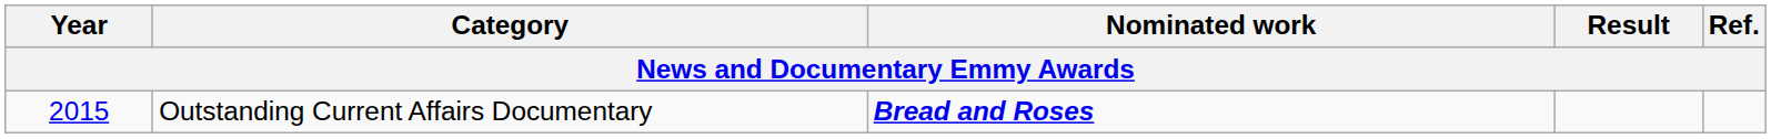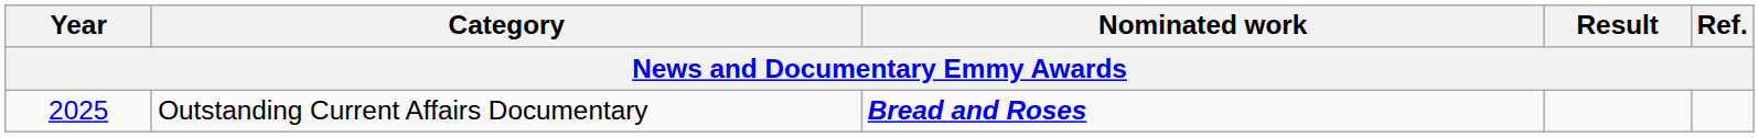Outstanding Current Affairs Documentary | Year: 2015 -> 2025
